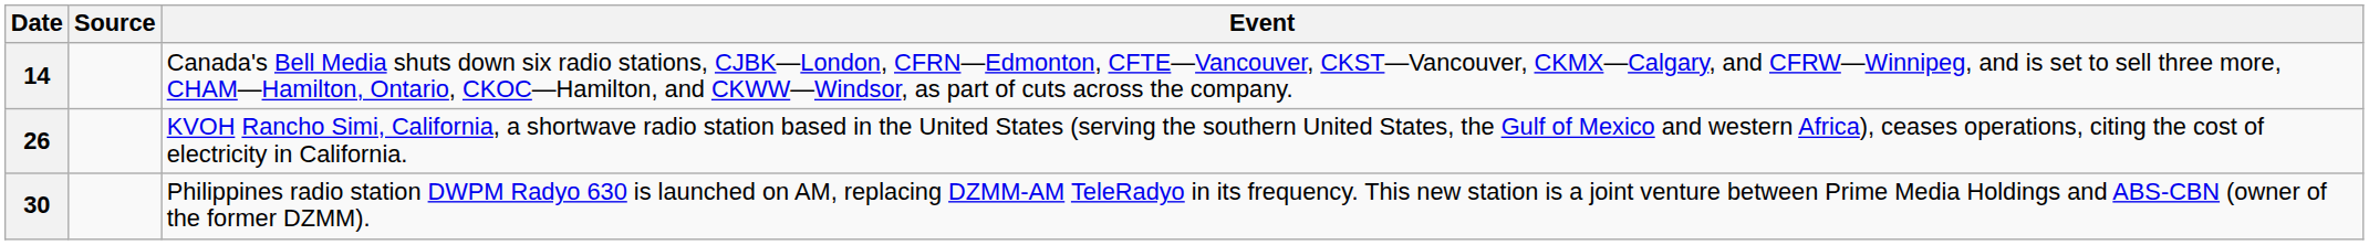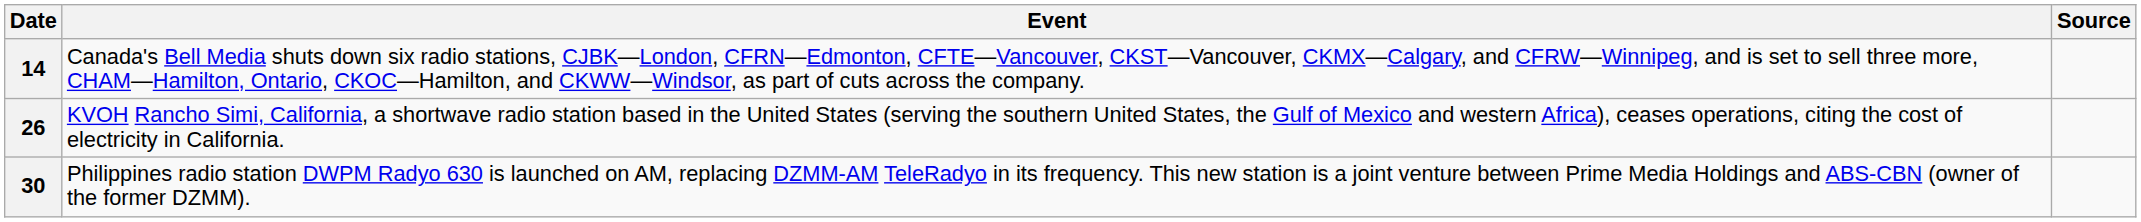columns swapped: Event <-> Source
